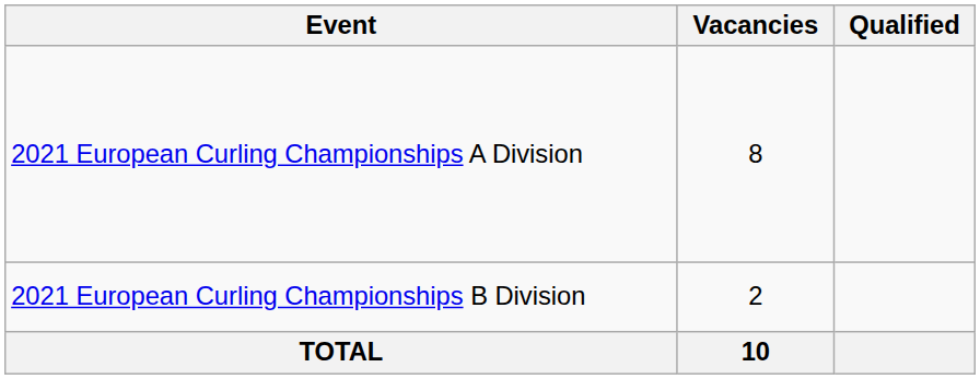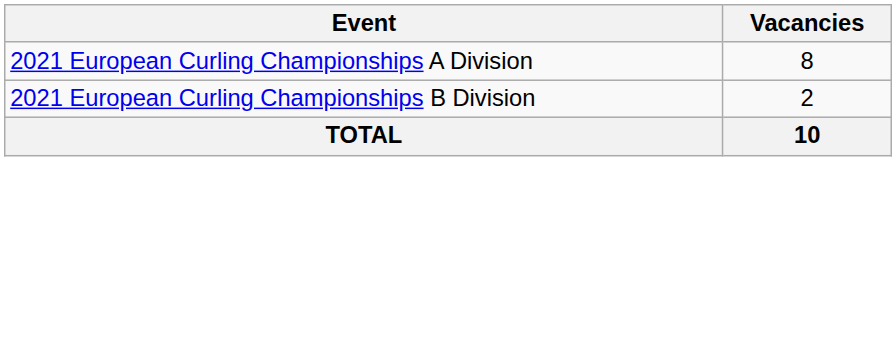- column: Qualified
